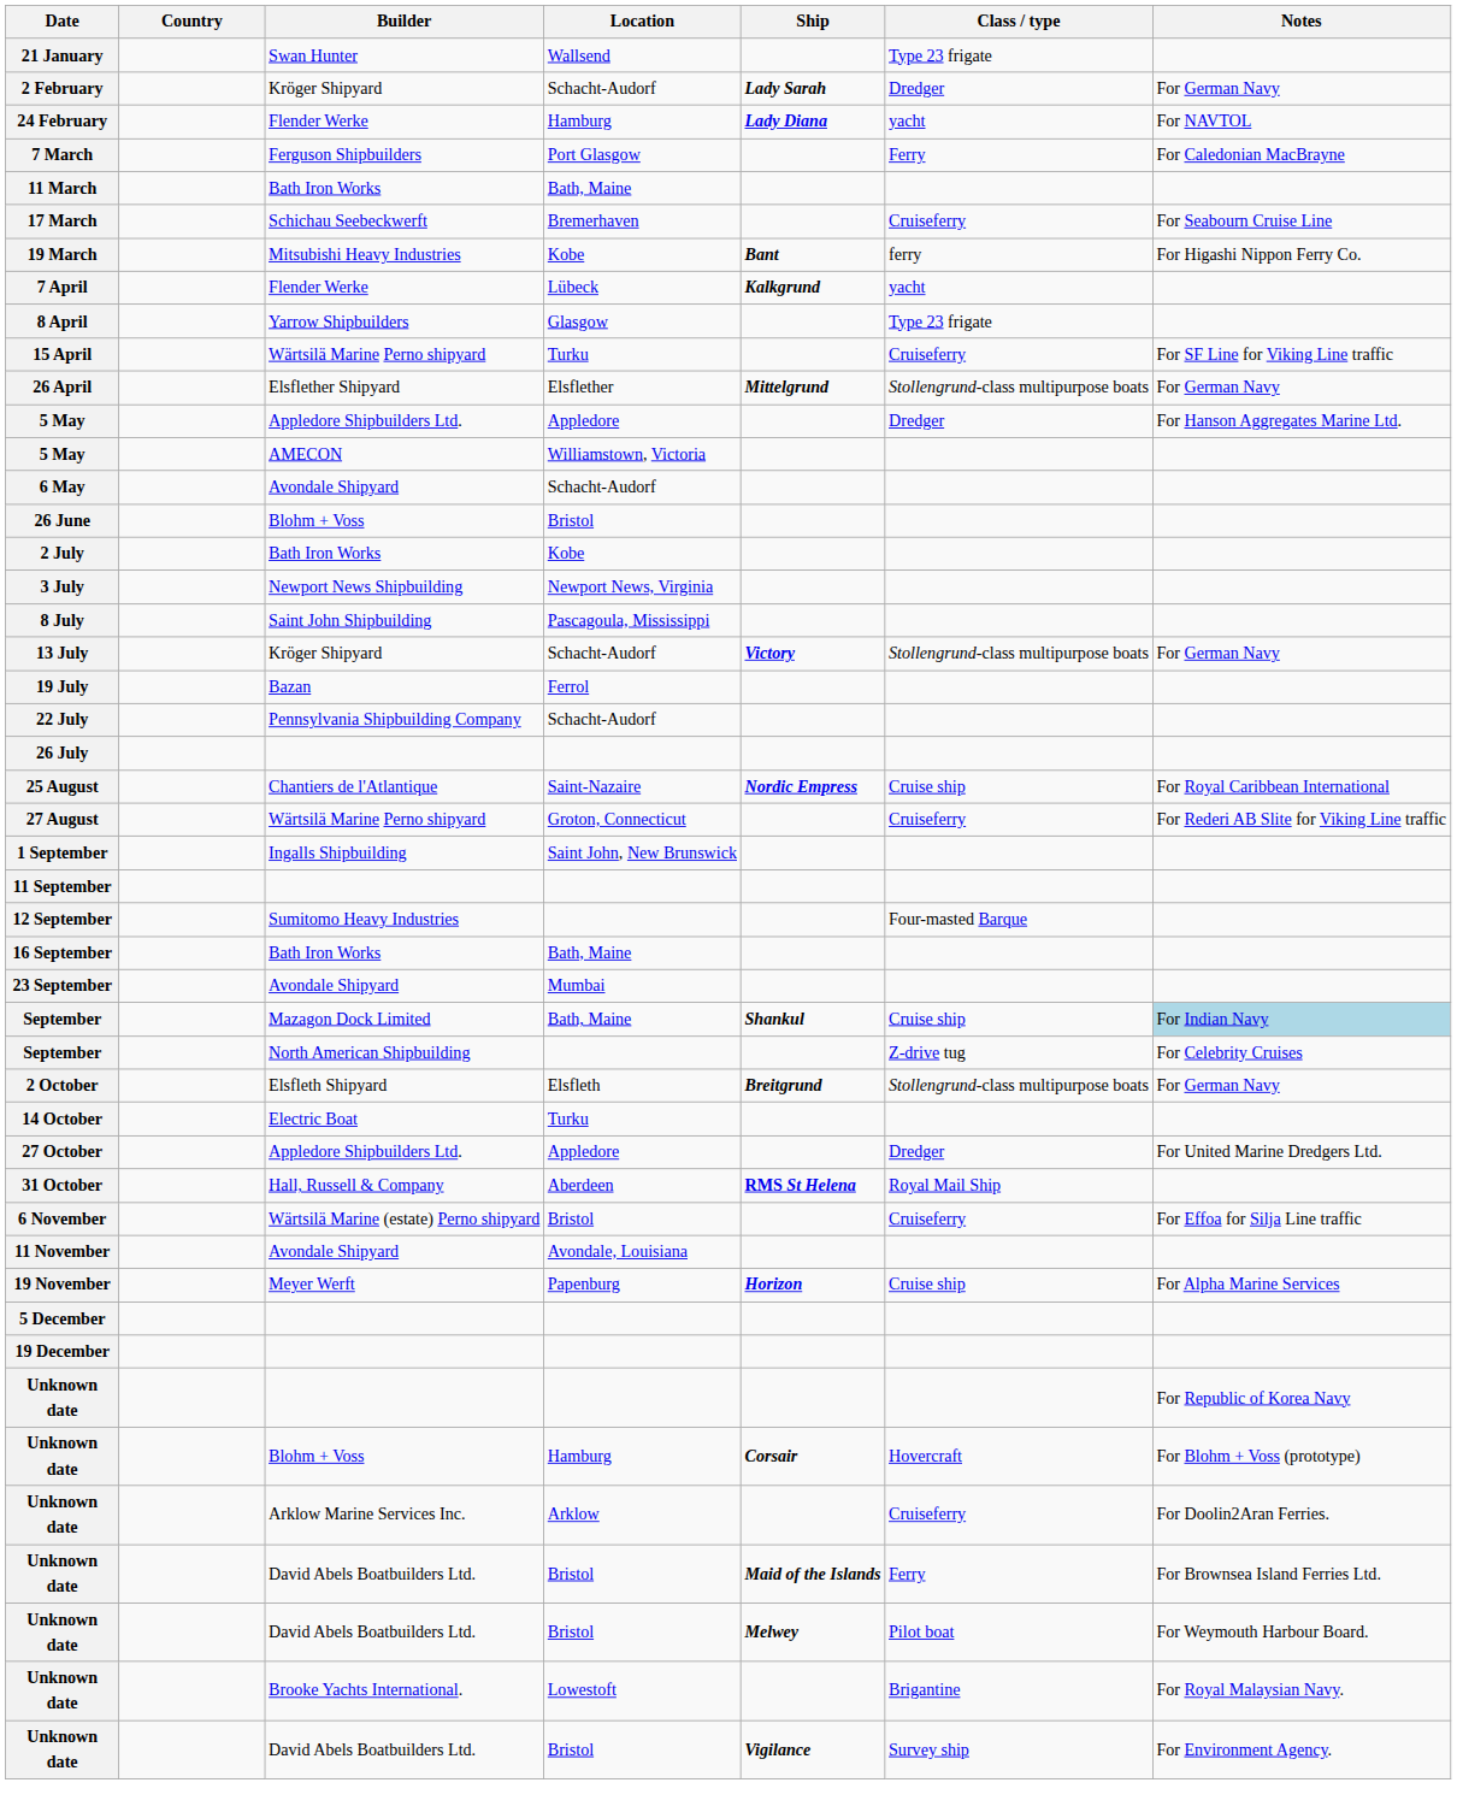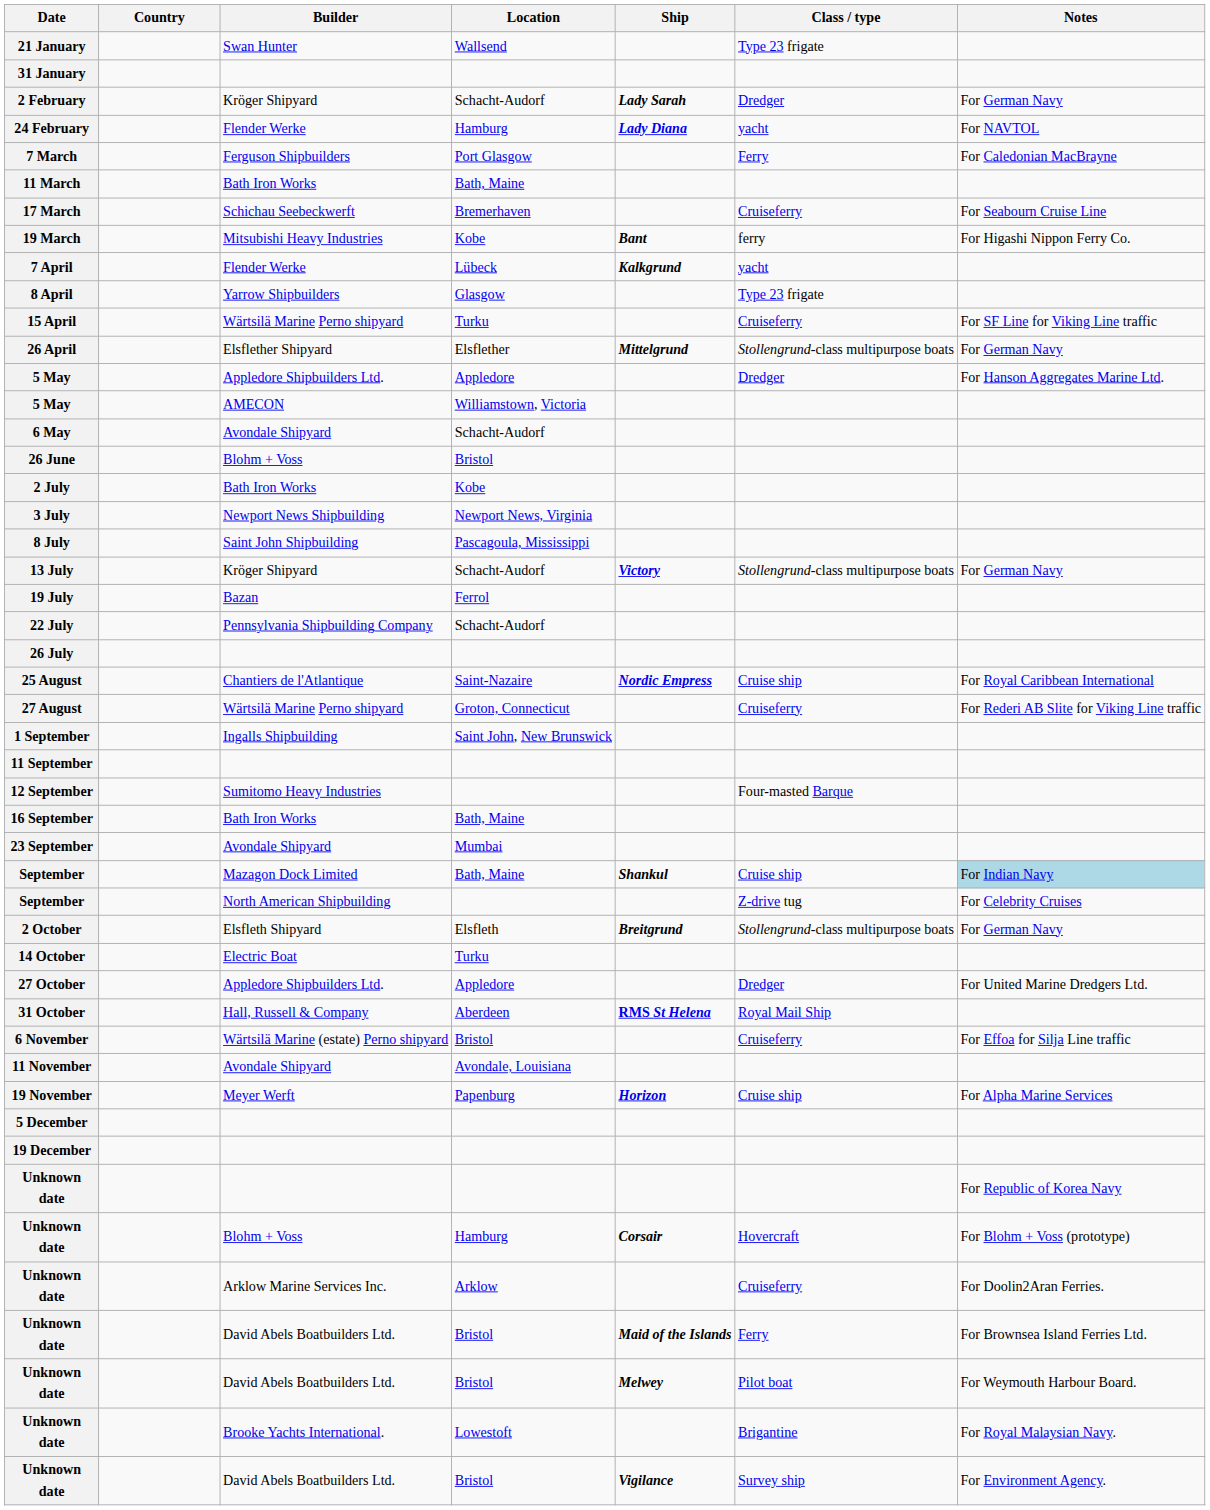+ row: 31 January
